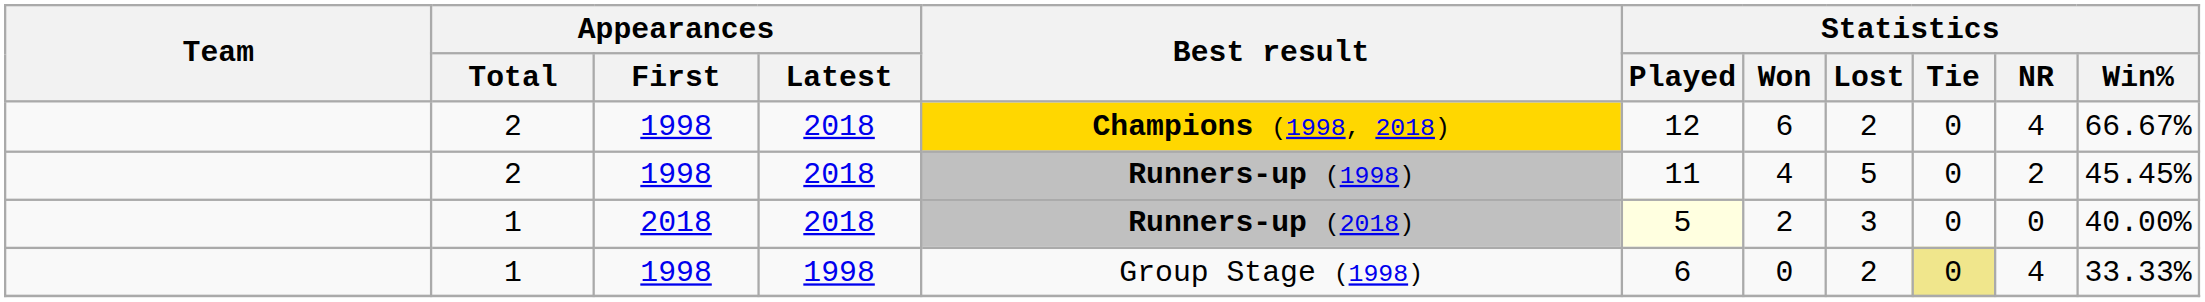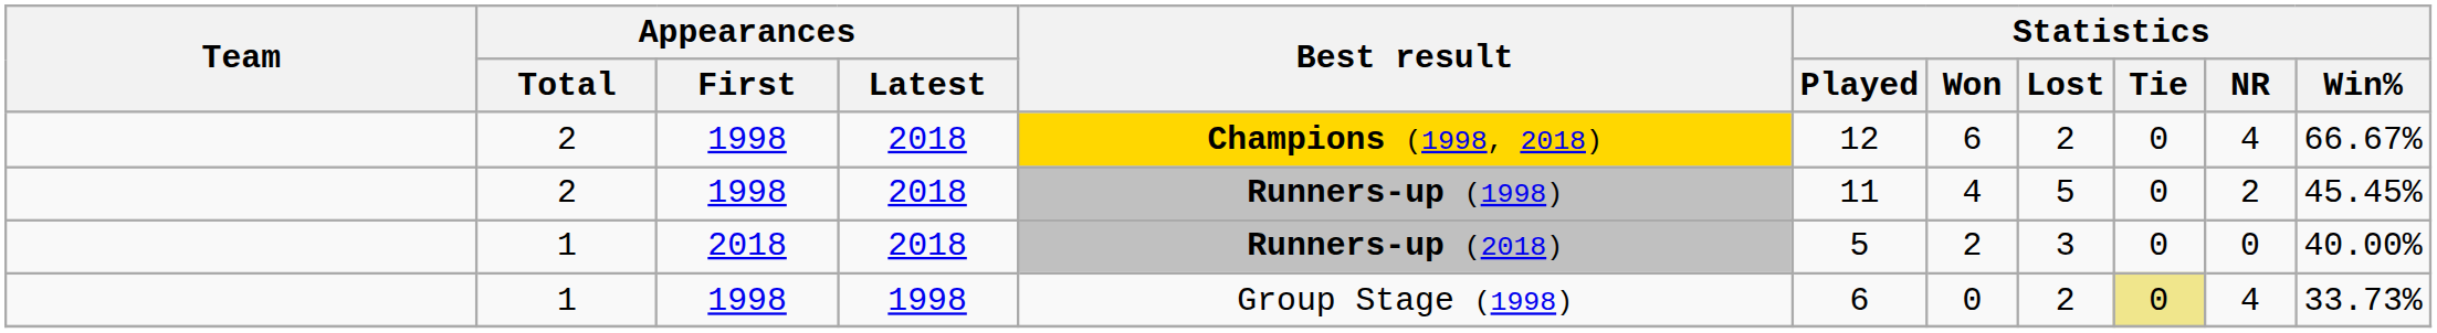1 / 2018 | Statistics / Played: lightyellow background -> no background
1 / 1998 | Statistics / Win%: 33.33% -> 33.73%
